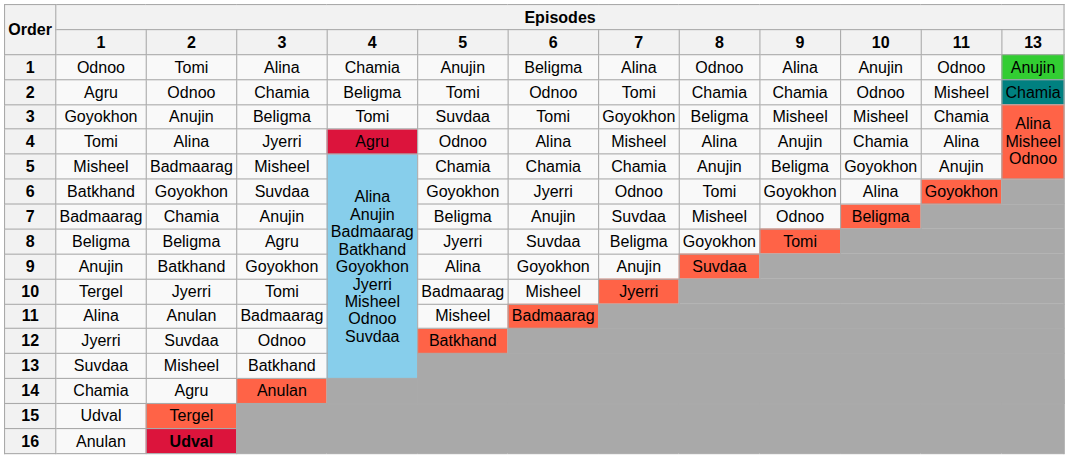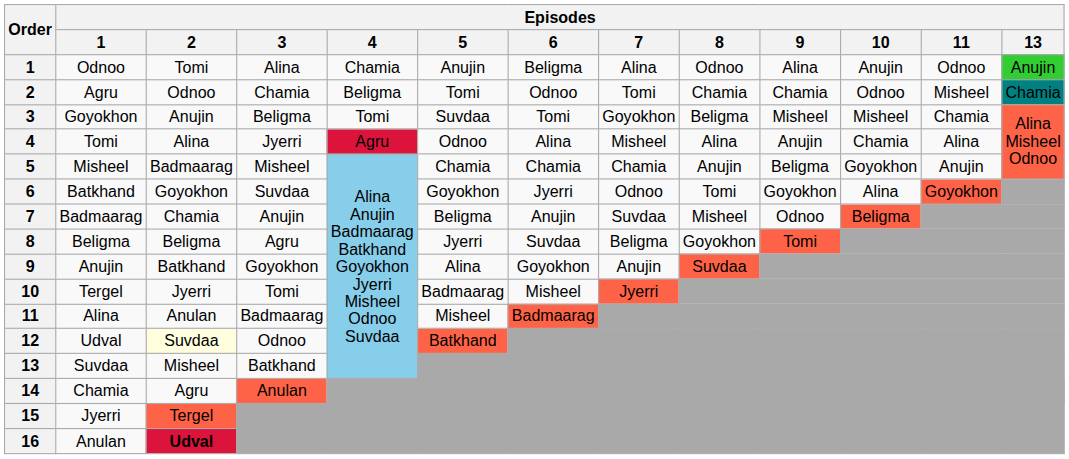12 | Episodes / 1: Jyerri -> Udval
12 | Episodes / 2: no background -> lightyellow background
15 | Episodes / 1: Udval -> Jyerri
